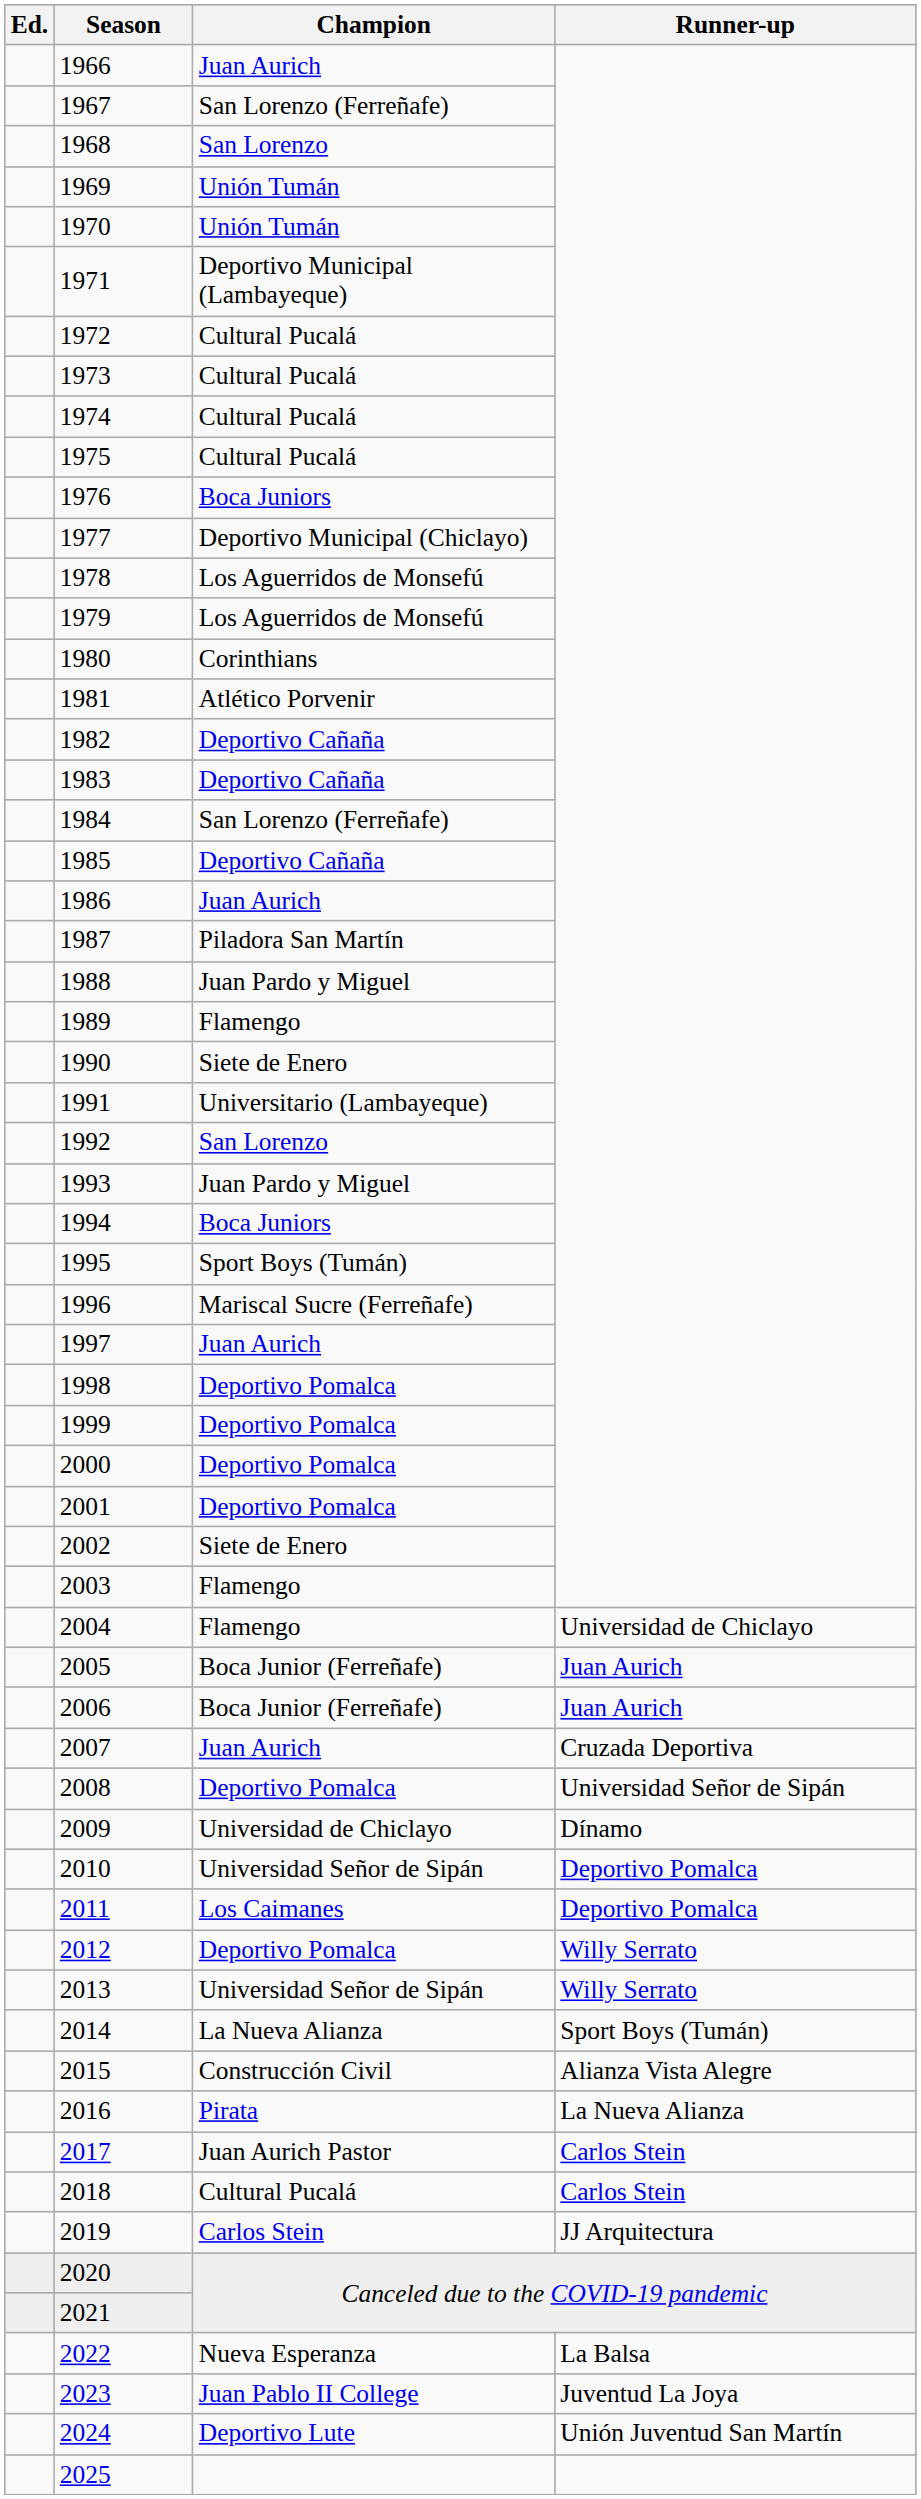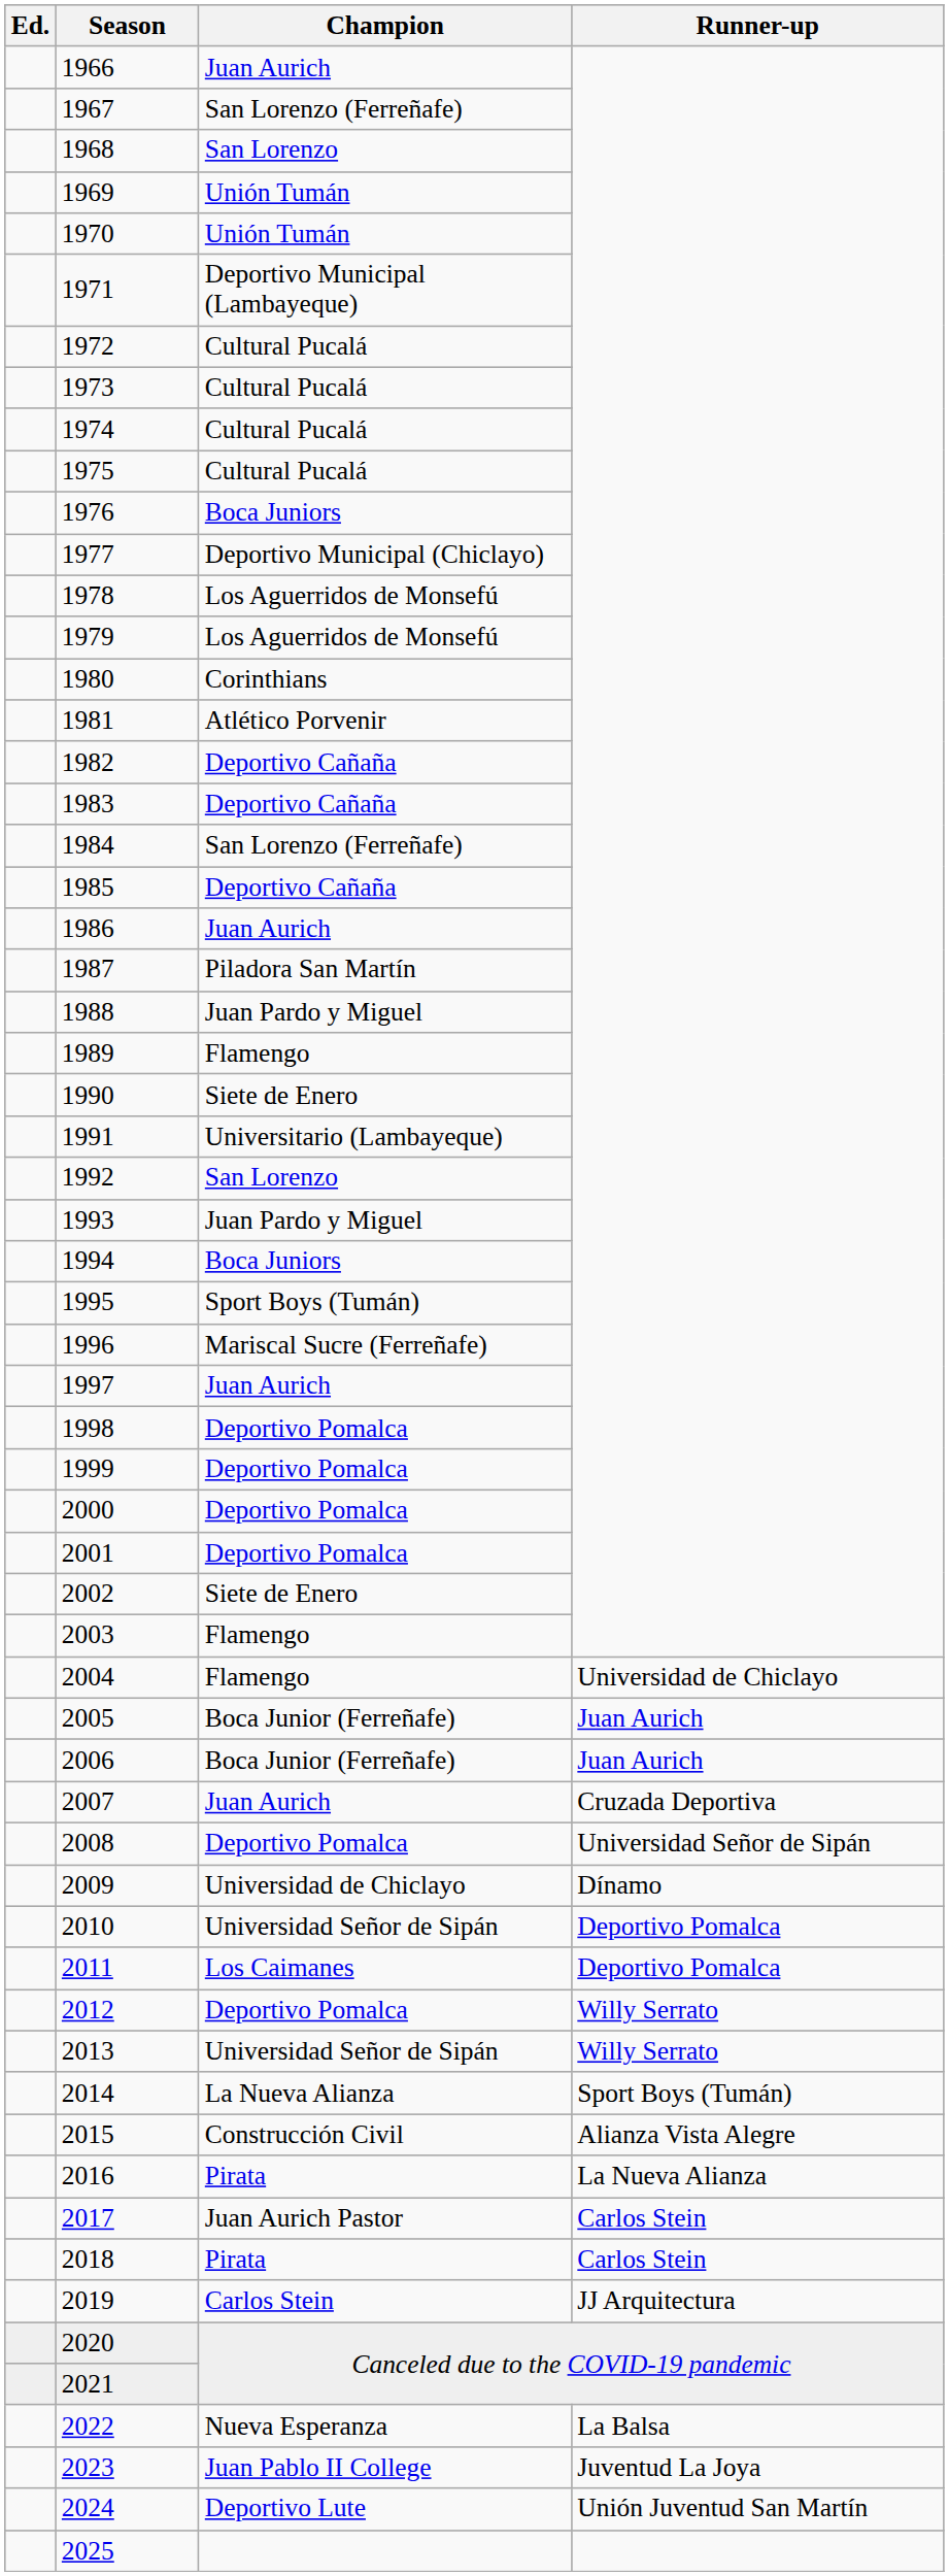2018 | Champion: Cultural Pucalá -> Pirata
